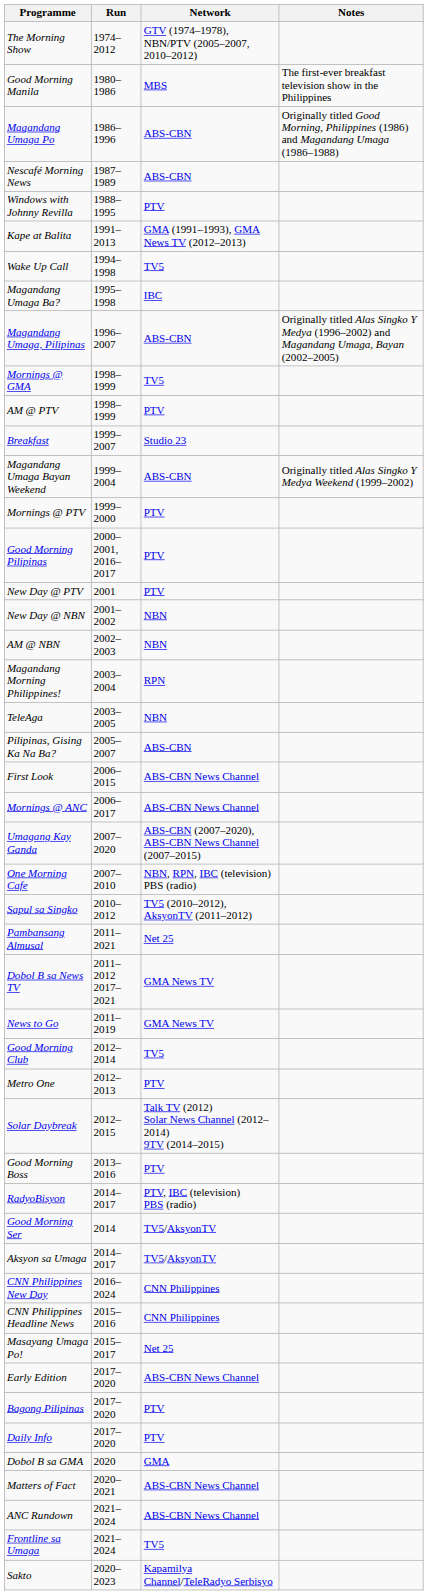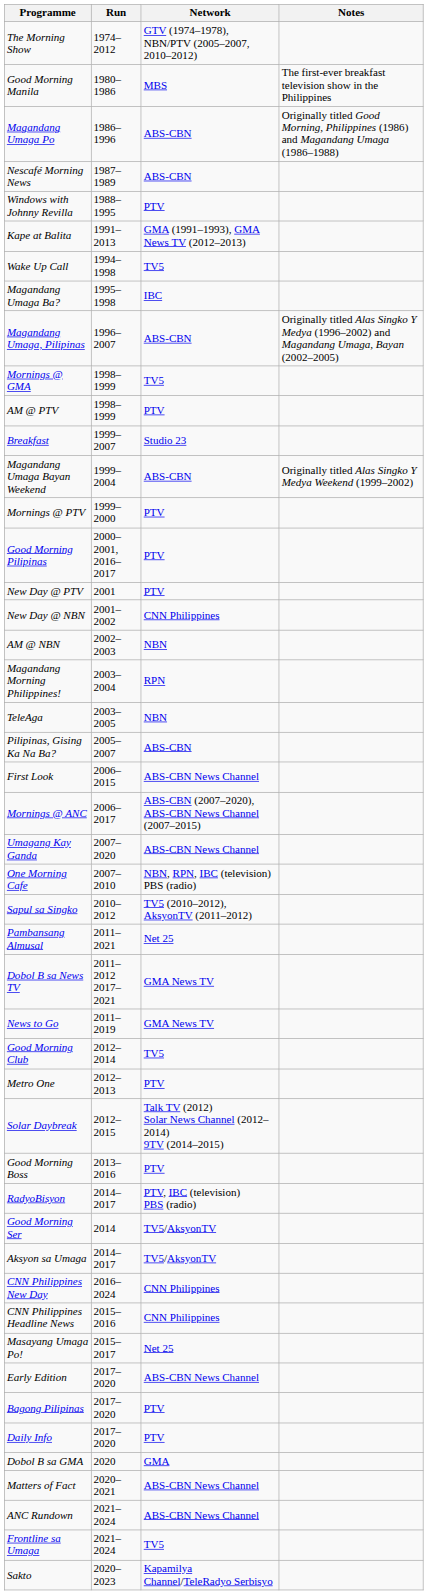New Day @ NBN | Network: NBN -> CNN Philippines
Mornings @ ANC | Network: ABS-CBN News Channel -> ABS-CBN (2007–2020), ABS-CBN News Channel (2007–2015)
Umagang Kay Ganda | Network: ABS-CBN (2007–2020), ABS-CBN News Channel (2007–2015) -> ABS-CBN News Channel
